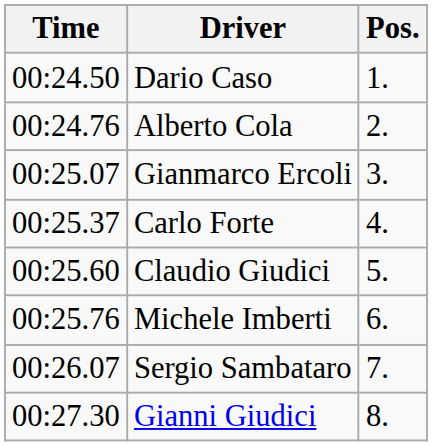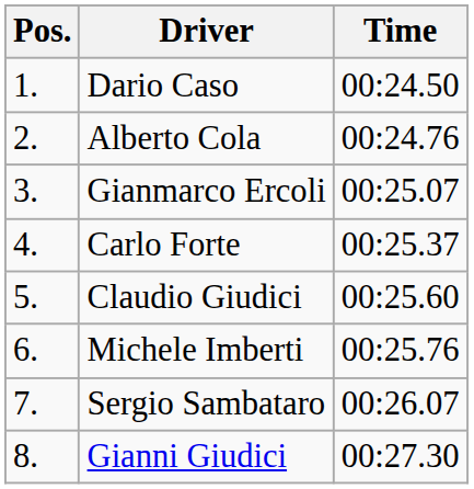columns swapped: Pos. <-> Time
